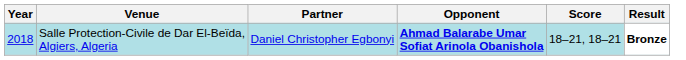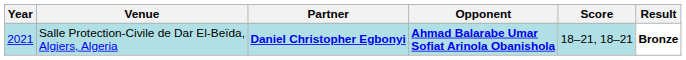Salle Protection-Civile de Dar El-Beïda, Algiers, Algeria | Year: 2018 -> 2021
Salle Protection-Civile de Dar El-Beïda, Algiers, Algeria | Partner: normal -> bold
